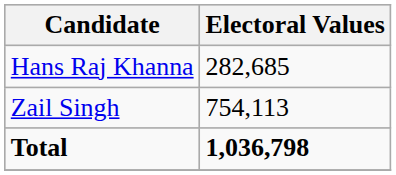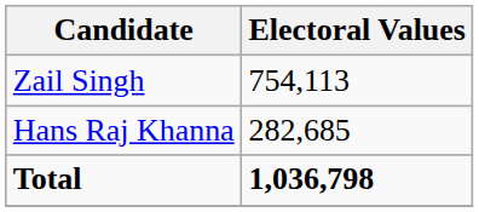rows swapped: Zail Singh <-> Hans Raj Khanna
